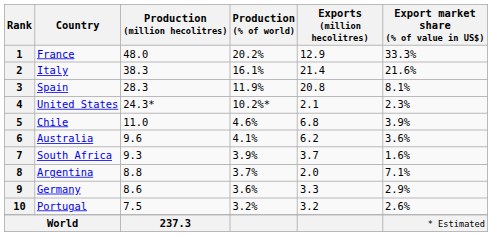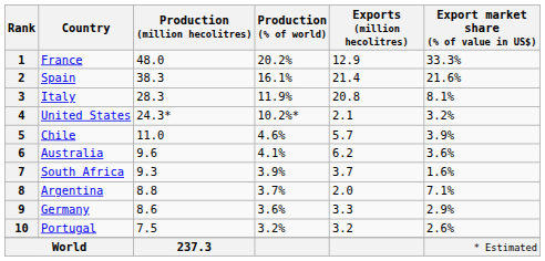2 | Country: Italy -> Spain
3 | Country: Spain -> Italy
4 | Export market share (% of value in US$): 2.3% -> 3.2%
5 | Exports (million hecolitres): 6.8 -> 5.7
